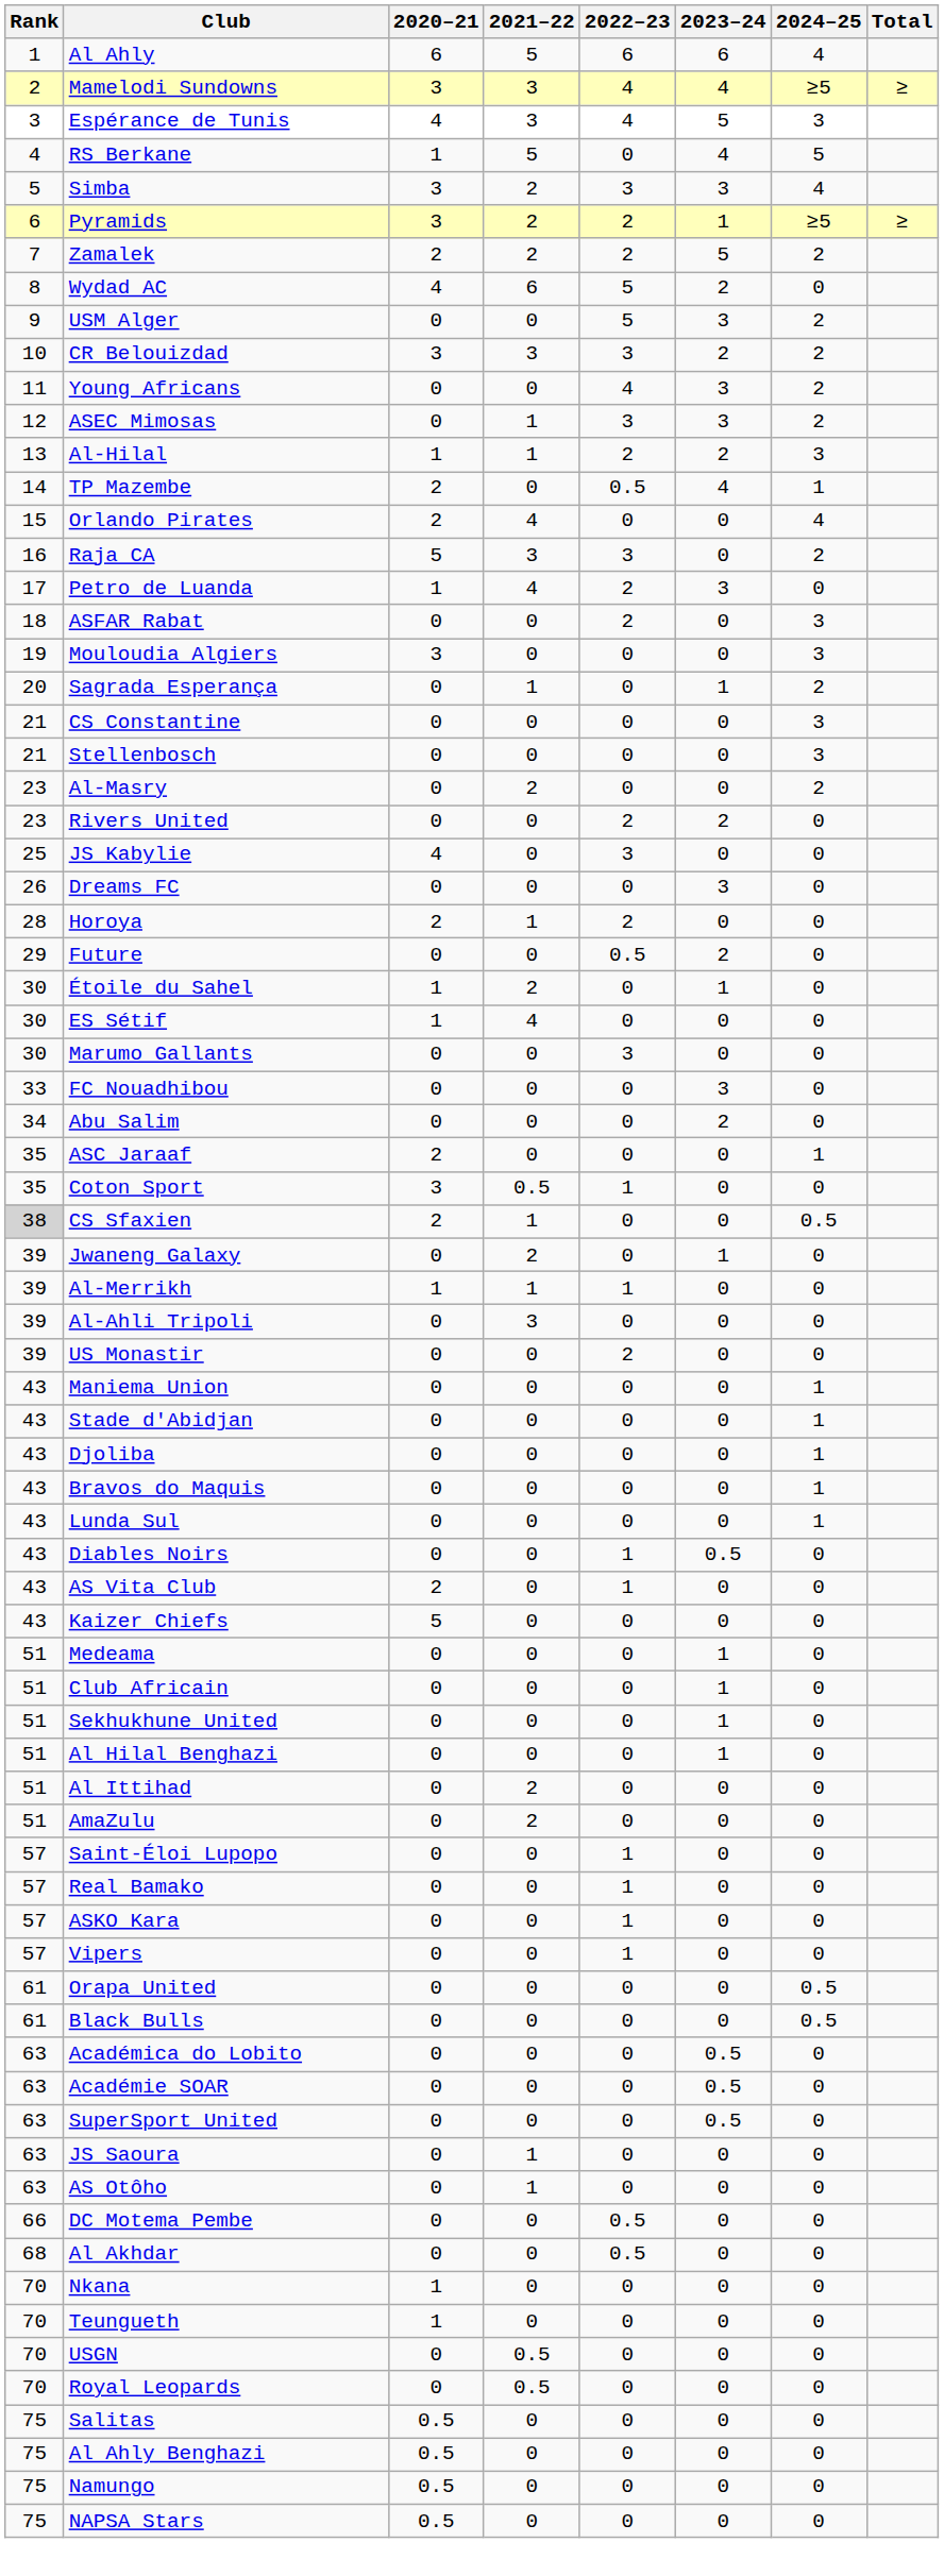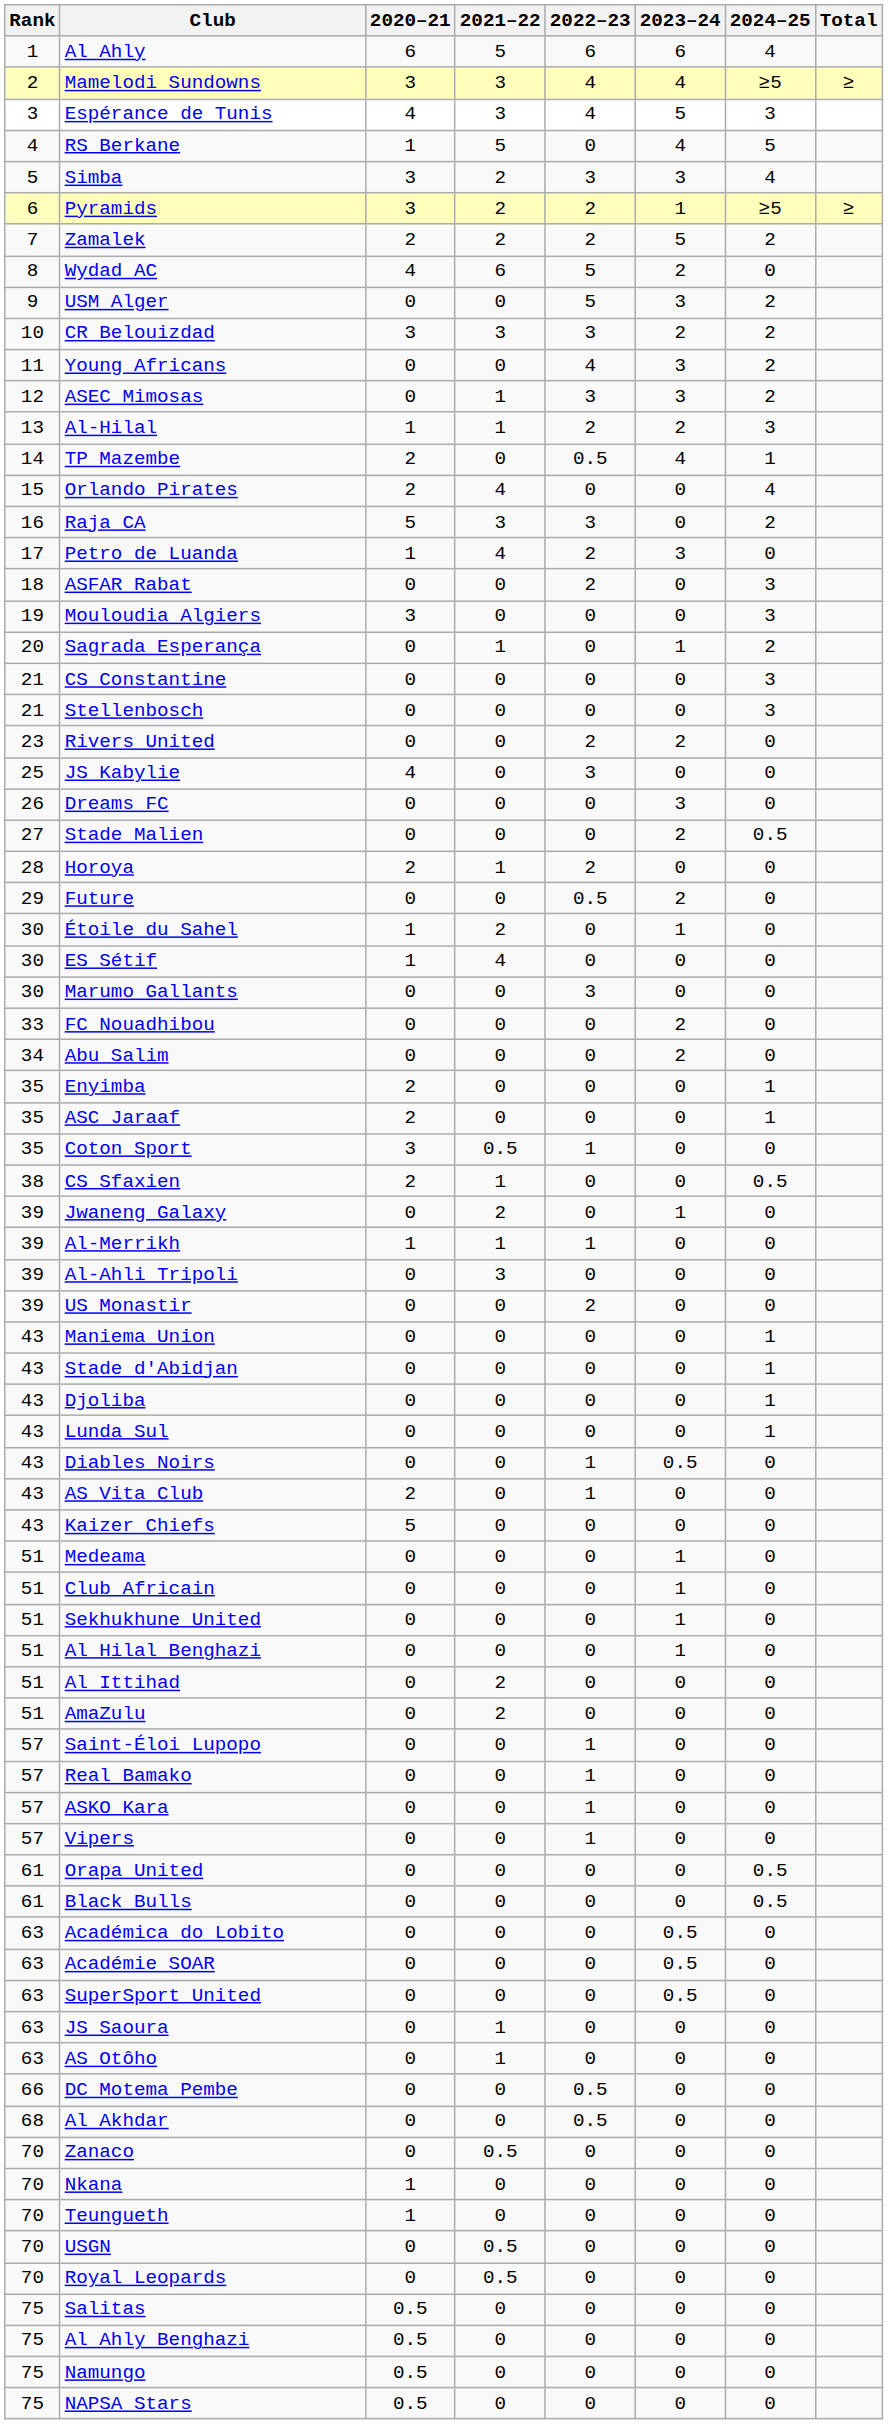- row: 23 | Al-Masry | 0 | 2 | 0 | 0 | 2
+ row: 27 | Stade Malien | 0 | 0 | 0 | 2 | 0.5
FC Nouadhibou | 2023–24: 3 -> 2
+ row: 35 | Enyimba | 2 | 0 | 0 | 0 | 1
CS Sfaxien | Rank: lightgrey background -> no background
- row: 43 | Bravos do Maquis | 0 | 0 | 0 | 0 | 1
+ row: 70 | Zanaco | 0 | 0.5 | 0 | 0 | 0
